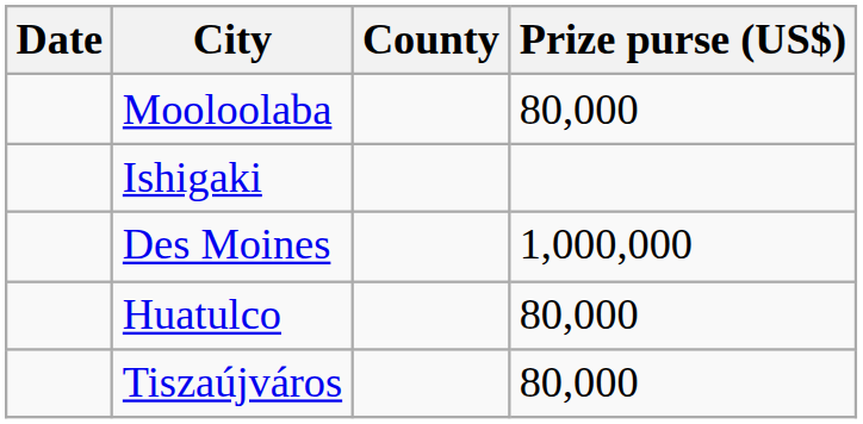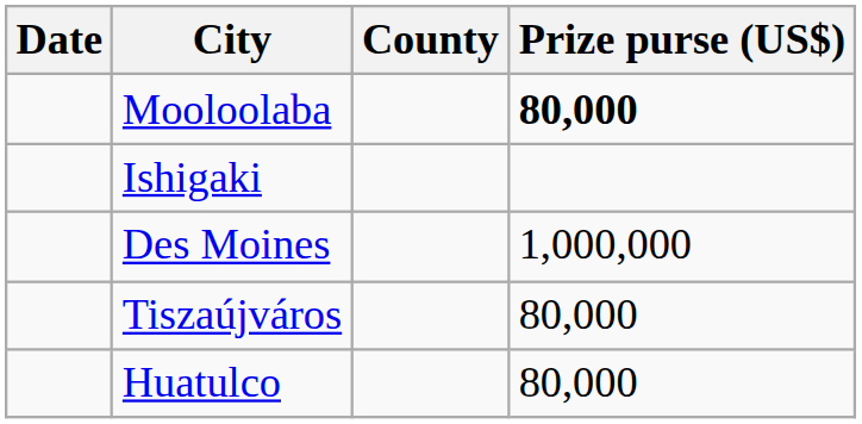Mooloolaba | Prize purse (US$): normal -> bold
rows swapped: Tiszaújváros <-> Huatulco
